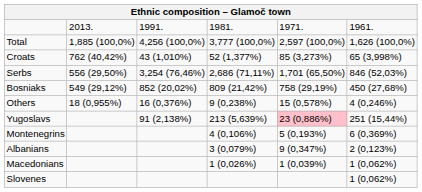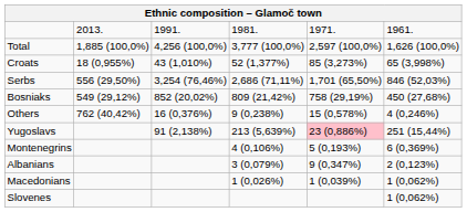Croats | column 2: 762 (40,42%) -> 18 (0,955%)
Others | column 2: 18 (0,955%) -> 762 (40,42%)
